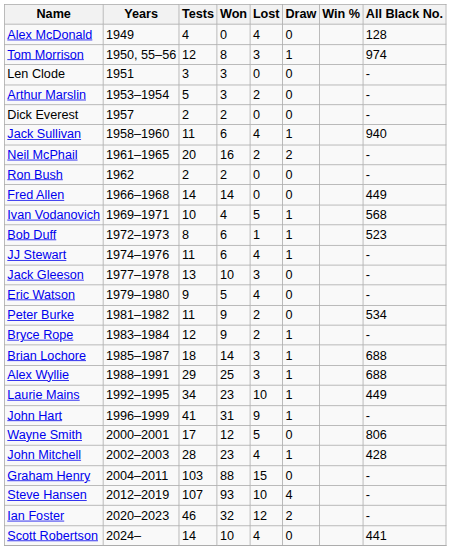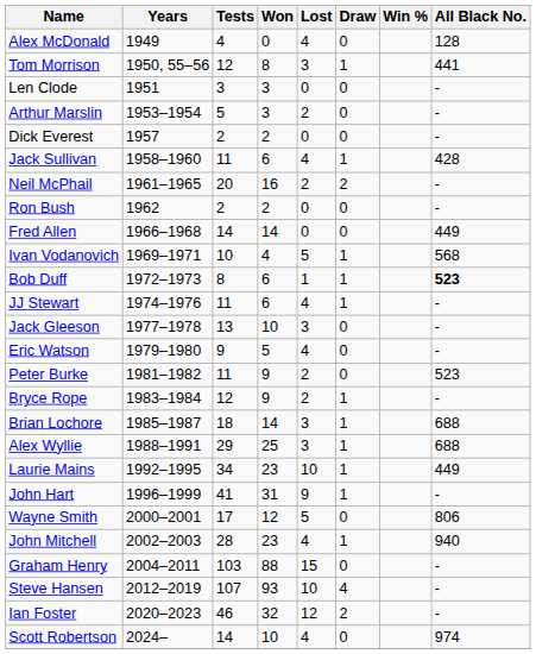Tom Morrison | All Black No.: 974 -> 441
Jack Sullivan | All Black No.: 940 -> 428
Bob Duff | All Black No.: normal -> bold
Peter Burke | All Black No.: 534 -> 523
John Mitchell | All Black No.: 428 -> 940
Scott Robertson | All Black No.: 441 -> 974
